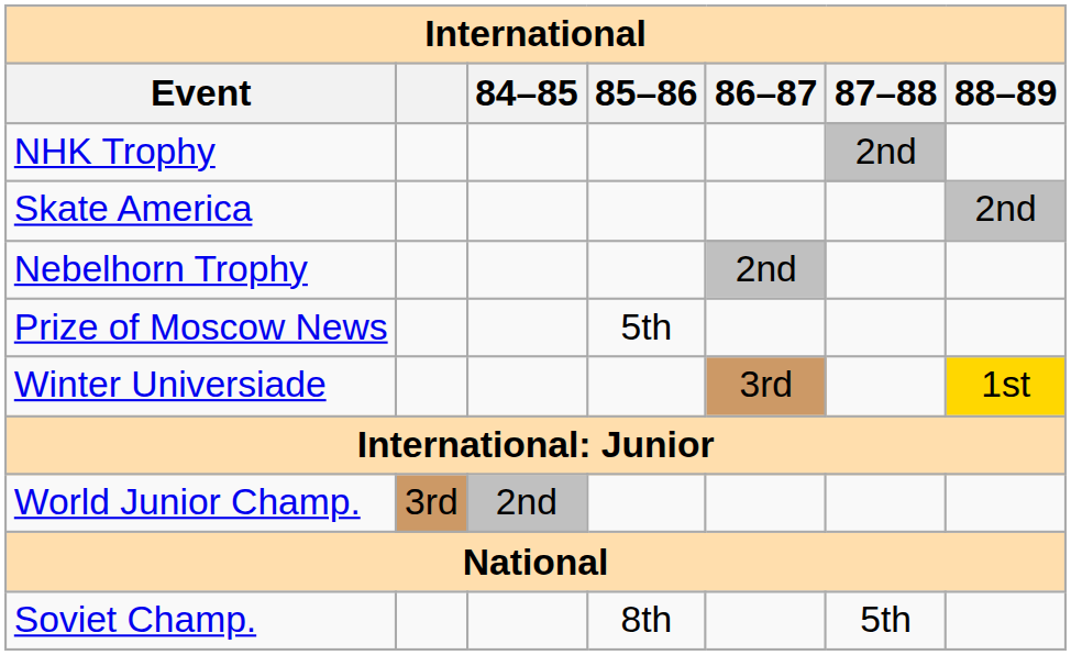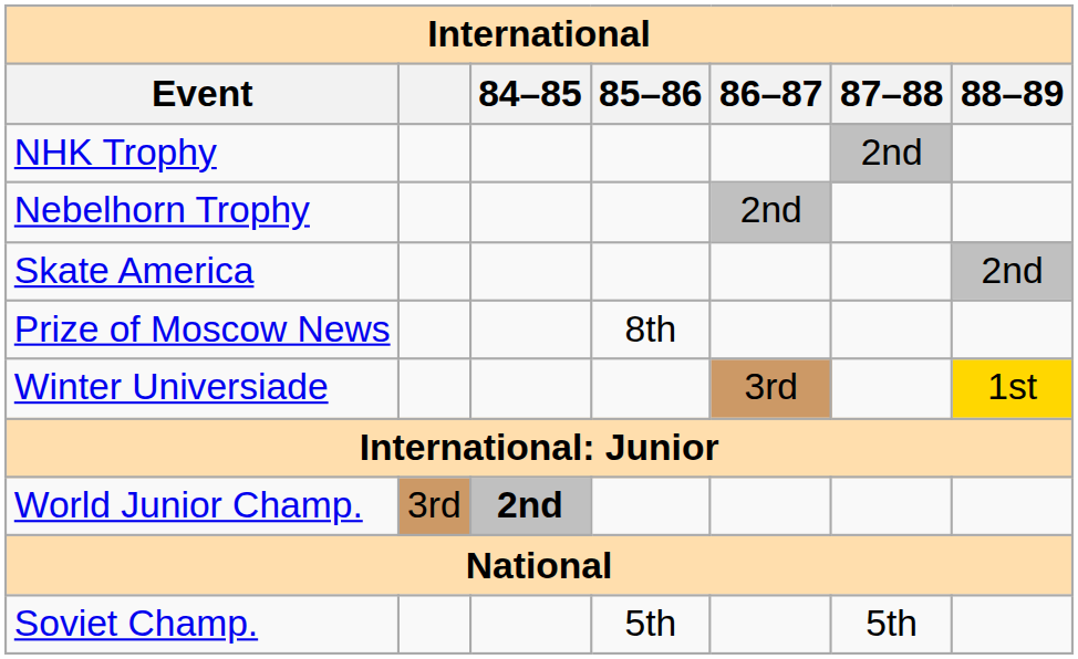rows swapped: Skate America <-> Nebelhorn Trophy
Prize of Moscow News | 85–86: 5th -> 8th
World Junior Champ. | 84–85: normal -> bold
Soviet Champ. | 85–86: 8th -> 5th
